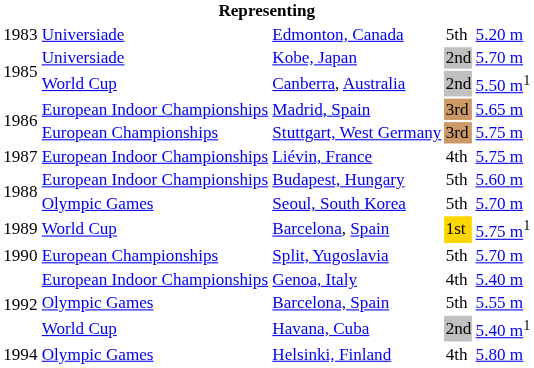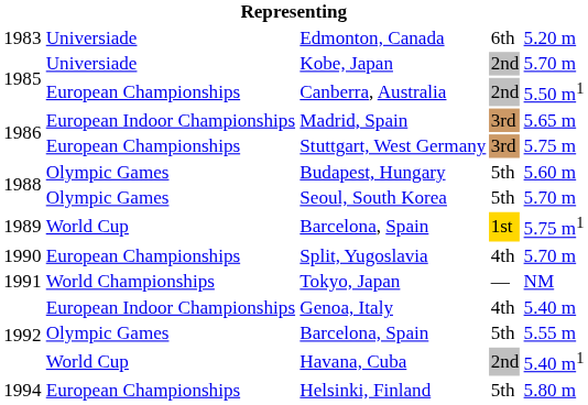Edmonton, Canada | column 4: 5th -> 6th
Canberra, Australia | column 2: World Cup -> European Championships
- row: 1987 | European Indoor Championships | Liévin, France | 4th | 5.75 m
Budapest, Hungary | column 2: European Indoor Championships -> Olympic Games
Split, Yugoslavia | column 4: 5th -> 4th
+ row: 1991 | World Championships | Tokyo, Japan | — | NM
Helsinki, Finland | column 2: Olympic Games -> European Championships
Helsinki, Finland | column 4: 4th -> 5th
